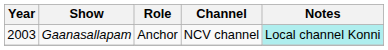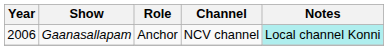Gaanasallapam | Year: 2003 -> 2006
